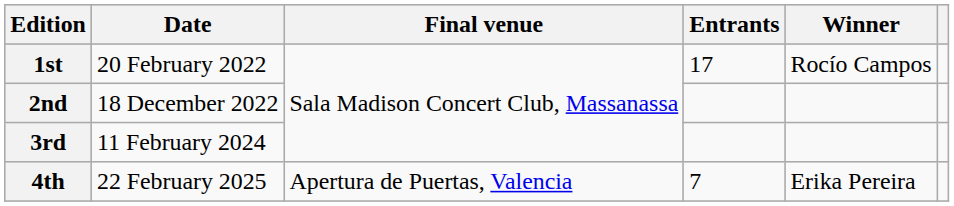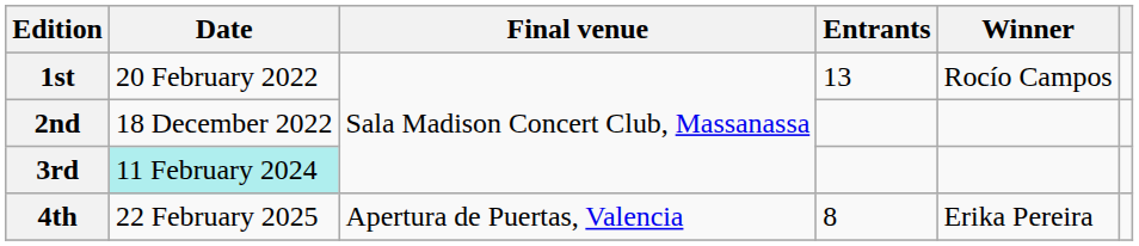1st | Entrants: 17 -> 13
3rd | Date: no background -> paleturquoise background
4th | Entrants: 7 -> 8
